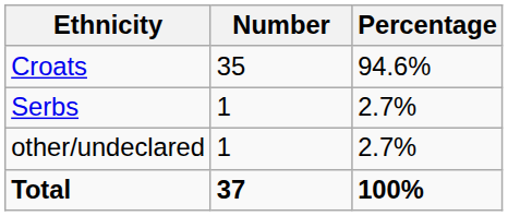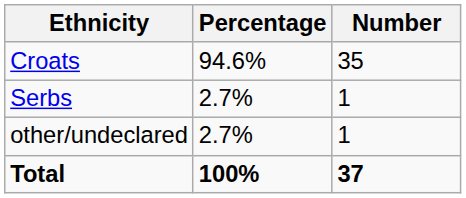columns swapped: Number <-> Percentage
